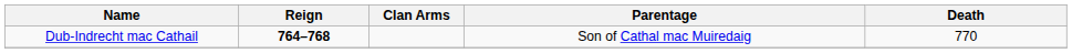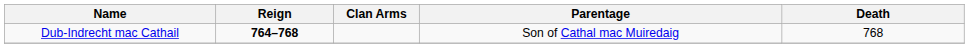Dub-Indrecht mac Cathail | Death: 770 -> 768
